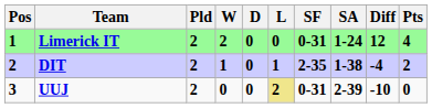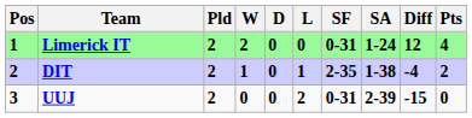UUJ | L: khaki background -> no background
UUJ | Diff: -10 -> -15
